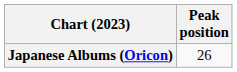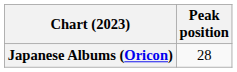Japanese Albums (Oricon) | Peak position: 26 -> 28
